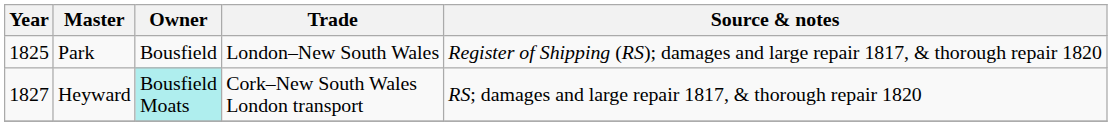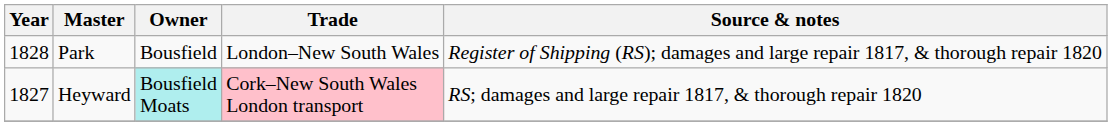Park | Year: 1825 -> 1828
Heyward | Trade: no background -> pink background
